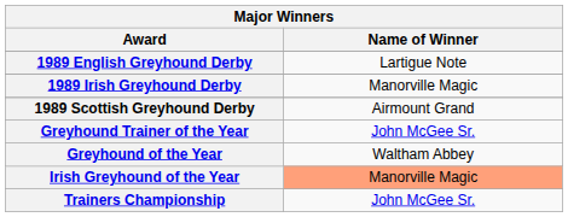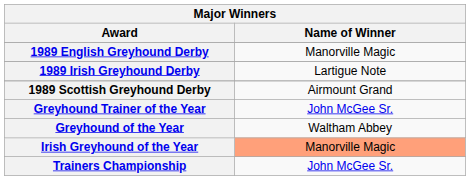1989 English Greyhound Derby | Name of Winner: Lartigue Note -> Manorville Magic
1989 Irish Greyhound Derby | Name of Winner: Manorville Magic -> Lartigue Note
